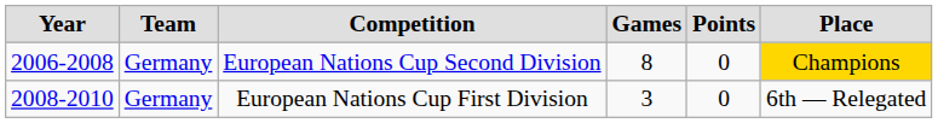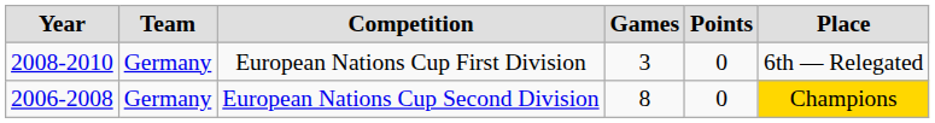rows swapped: European Nations Cup Second Division <-> European Nations Cup First Division
